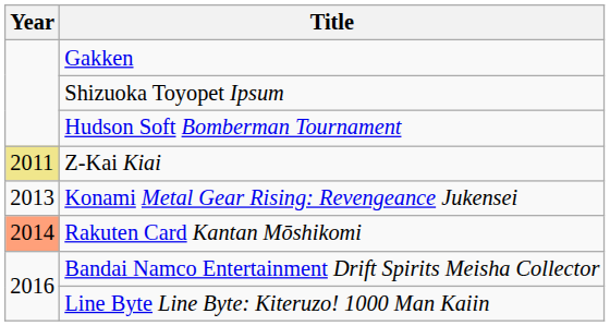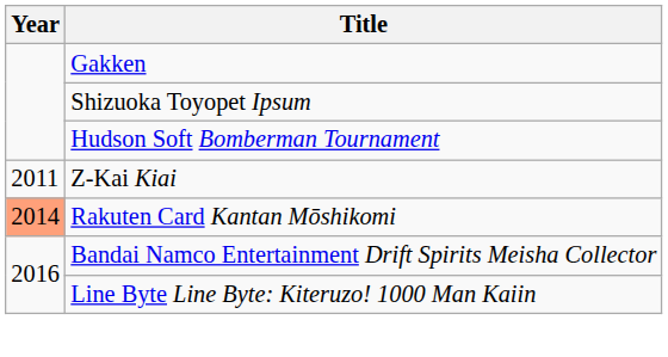Z-Kai Kiai | Year: khaki background -> no background
- row: 2013 | Konami Metal Gear Rising: Revengeance Jukensei
